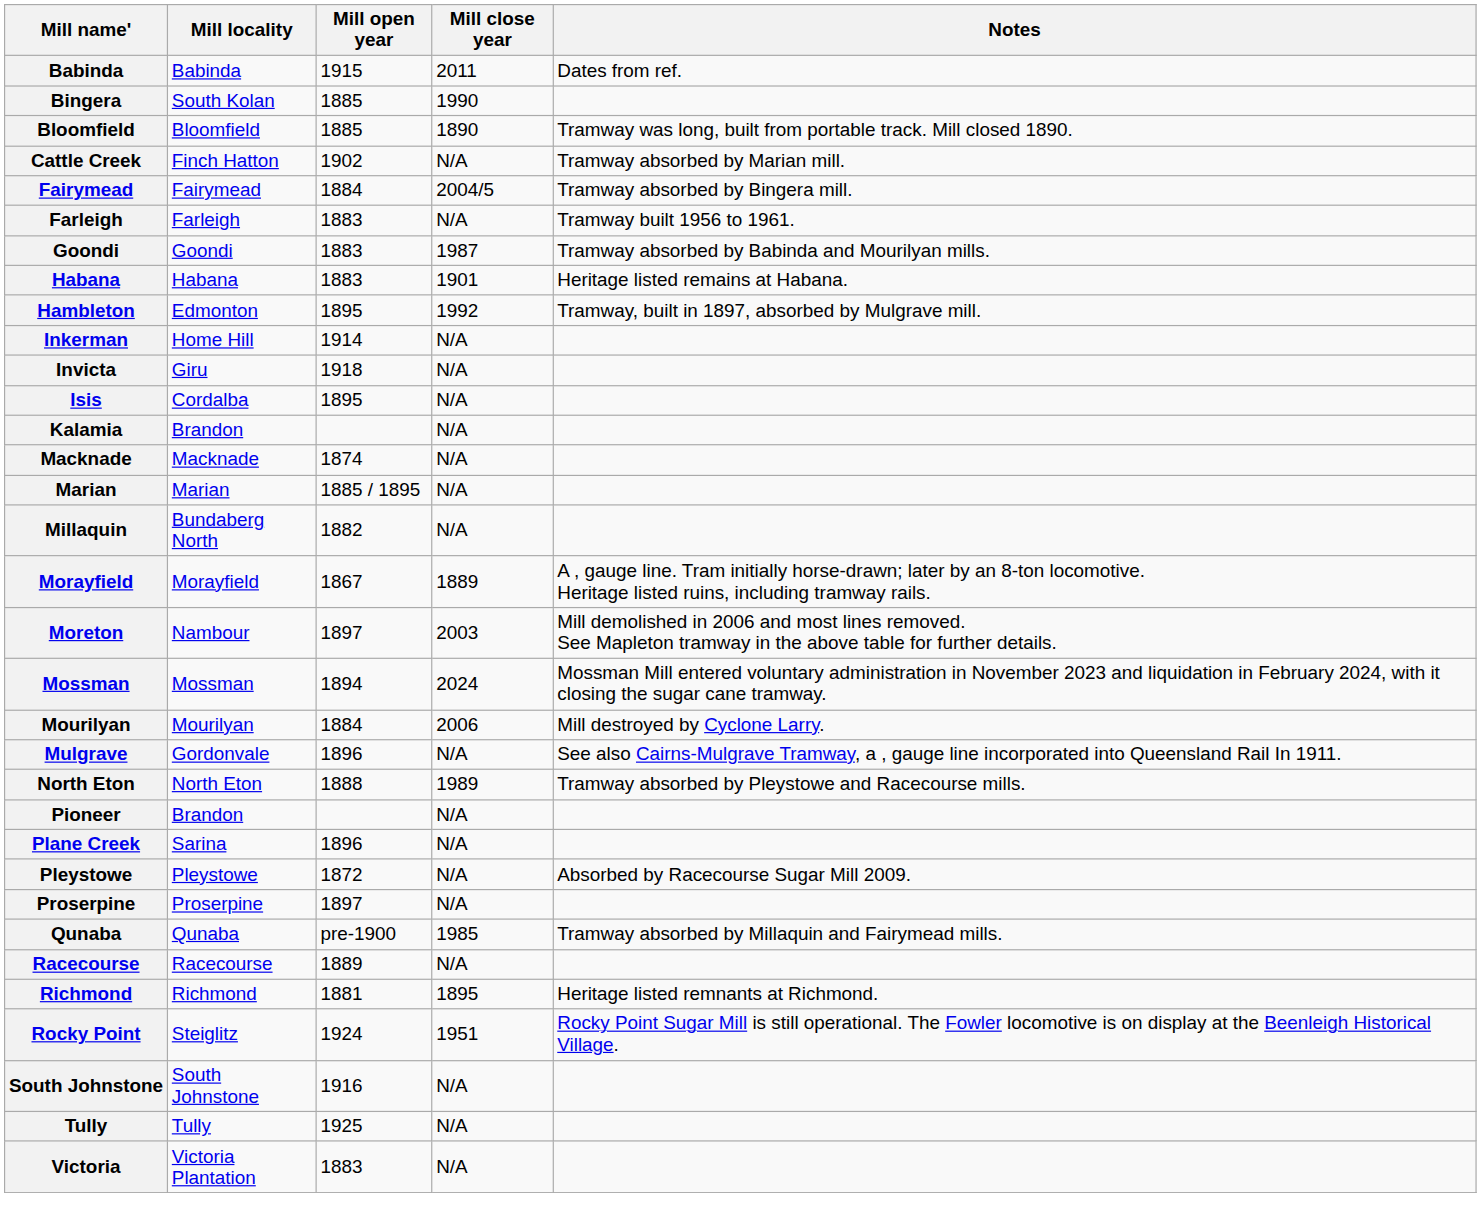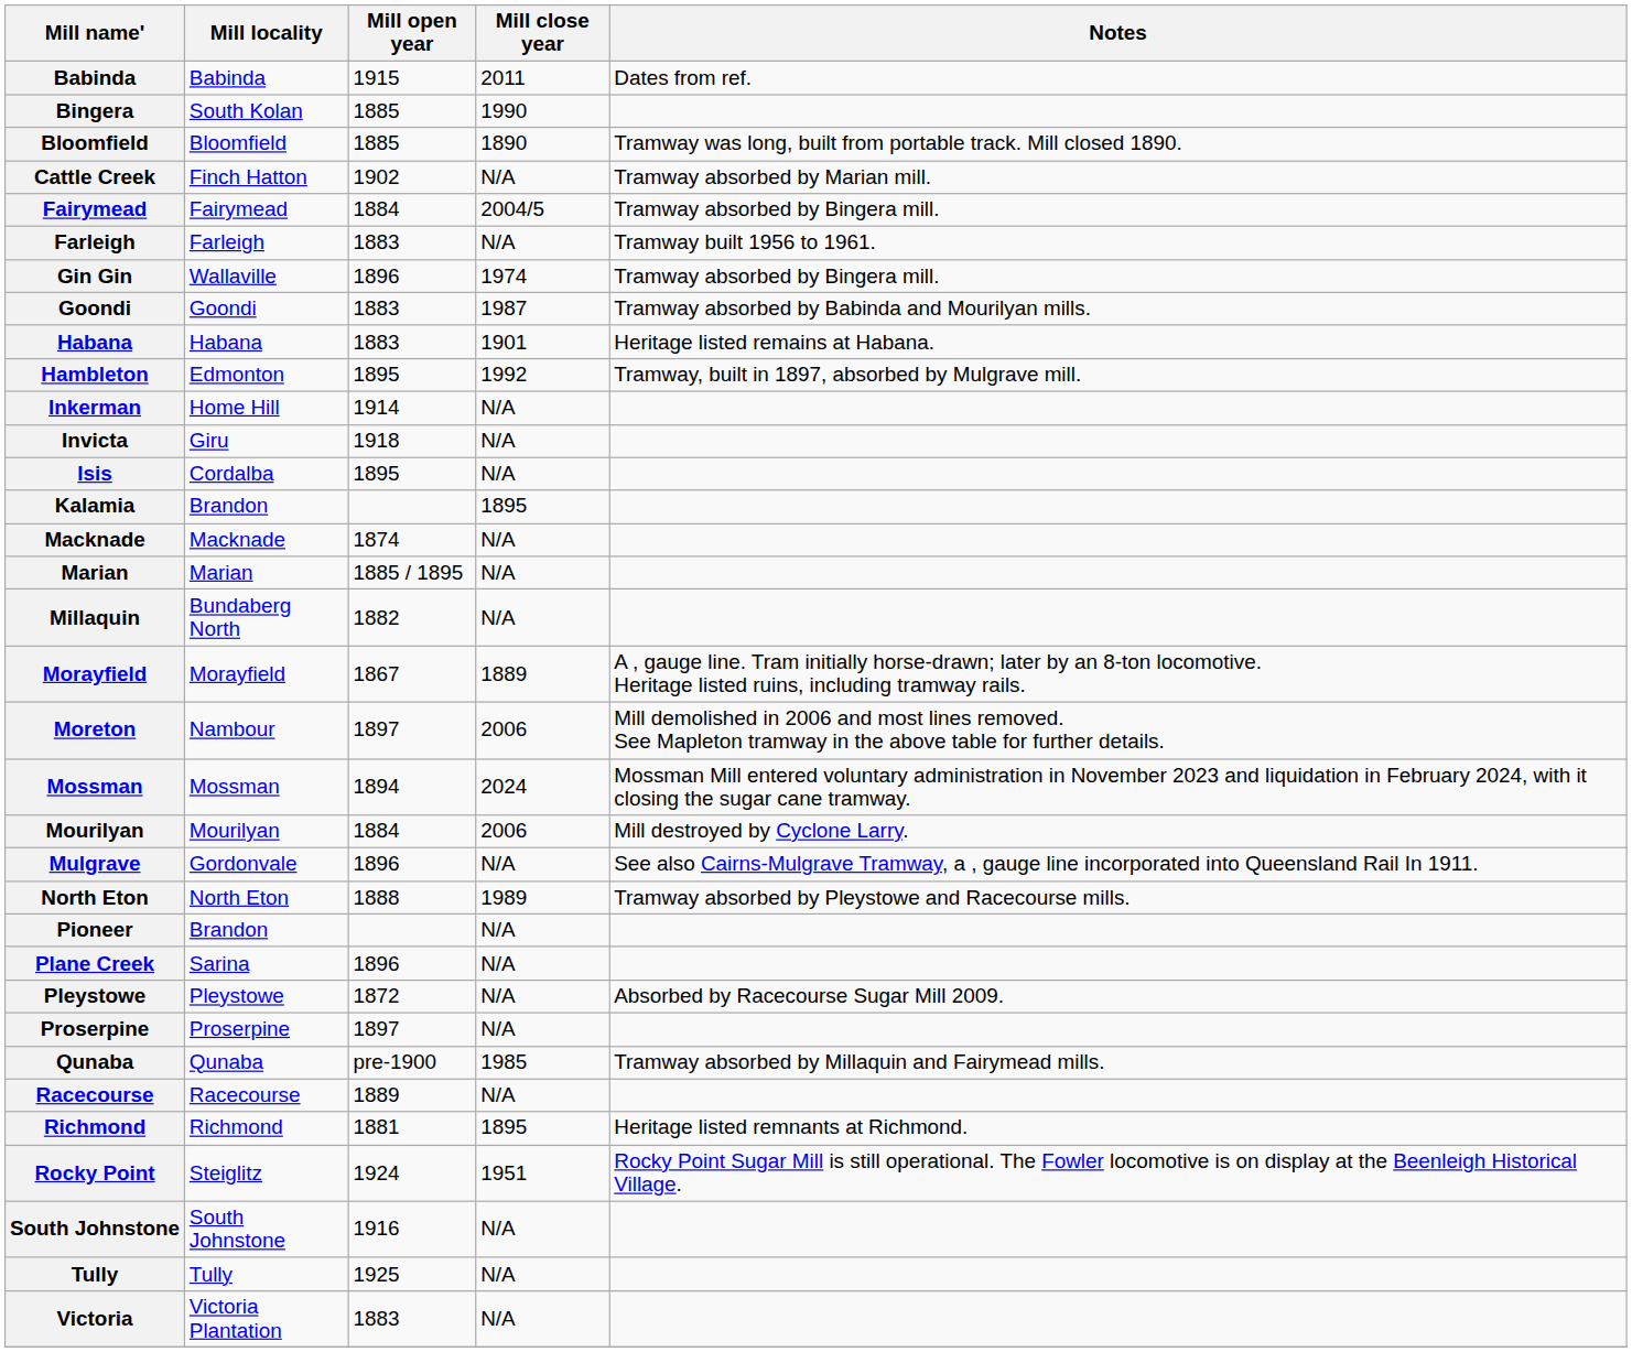+ row: Gin Gin | Wallaville | 1896 | 1974 | Tramway absorbed by Bingera mill.
Kalamia | Mill close year: N/A -> 1895
Moreton | Mill close year: 2003 -> 2006
